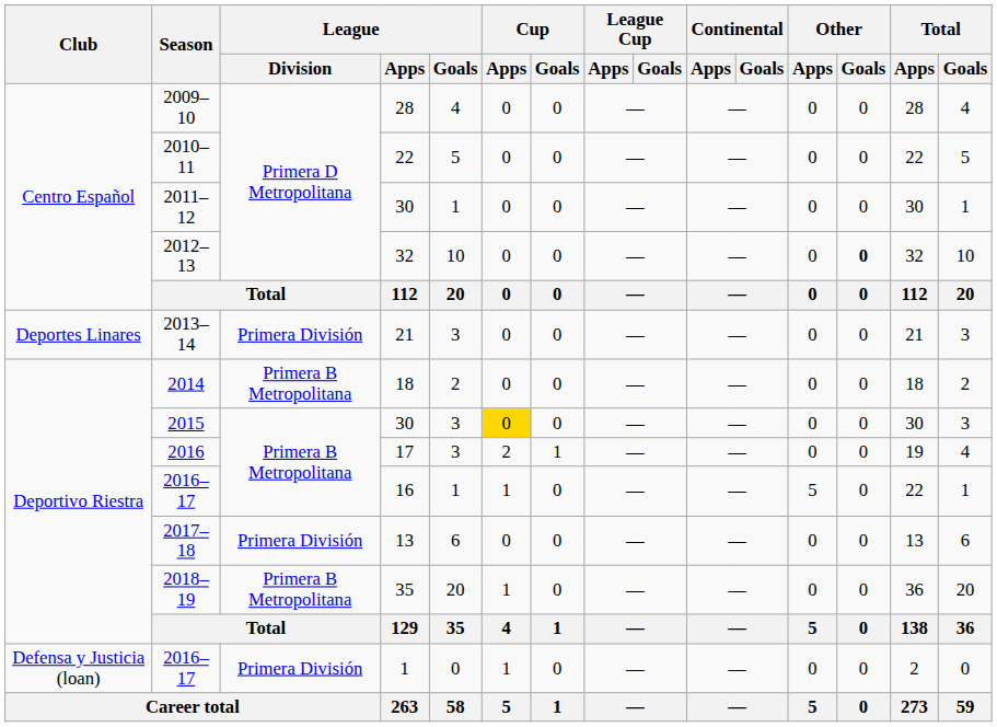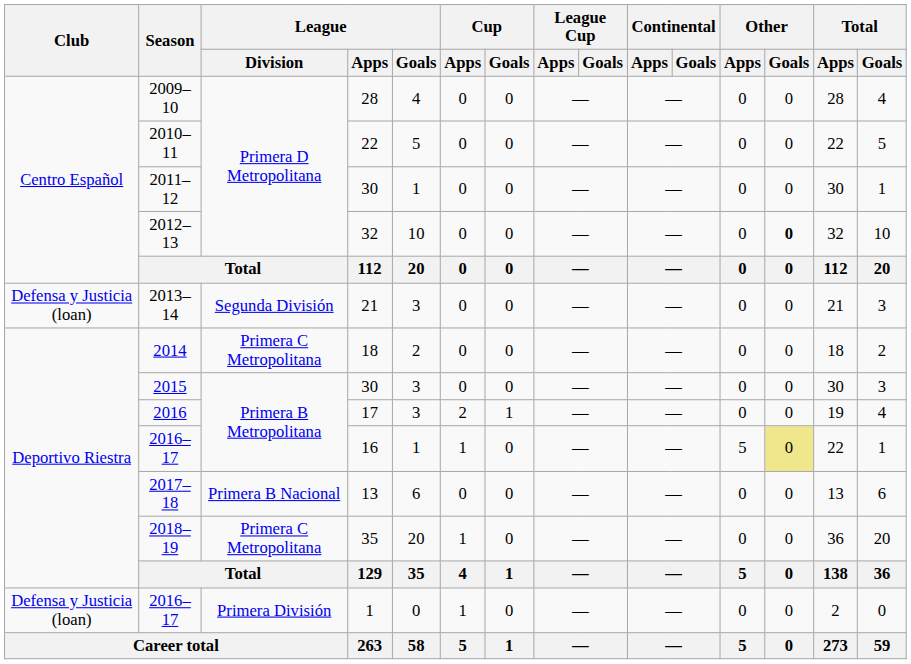2013–14 | Club: Deportes Linares -> Defensa y Justicia (loan)
2013–14 | League / Division: Primera División -> Segunda División
2014 | League / Division: Primera B Metropolitana -> Primera C Metropolitana
2015 | Cup / Apps: gold background -> no background
2016–17 / 16 | Other / Goals: no background -> khaki background
2017–18 | League / Division: Primera División -> Primera B Nacional
2018–19 | League / Division: Primera B Metropolitana -> Primera C Metropolitana
